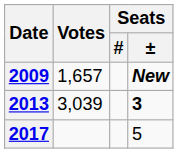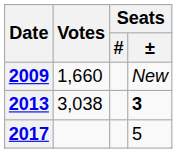2009 | Votes: 1,657 -> 1,660
2009 | Seats / ±: bold -> normal
2013 | Votes: 3,039 -> 3,038
